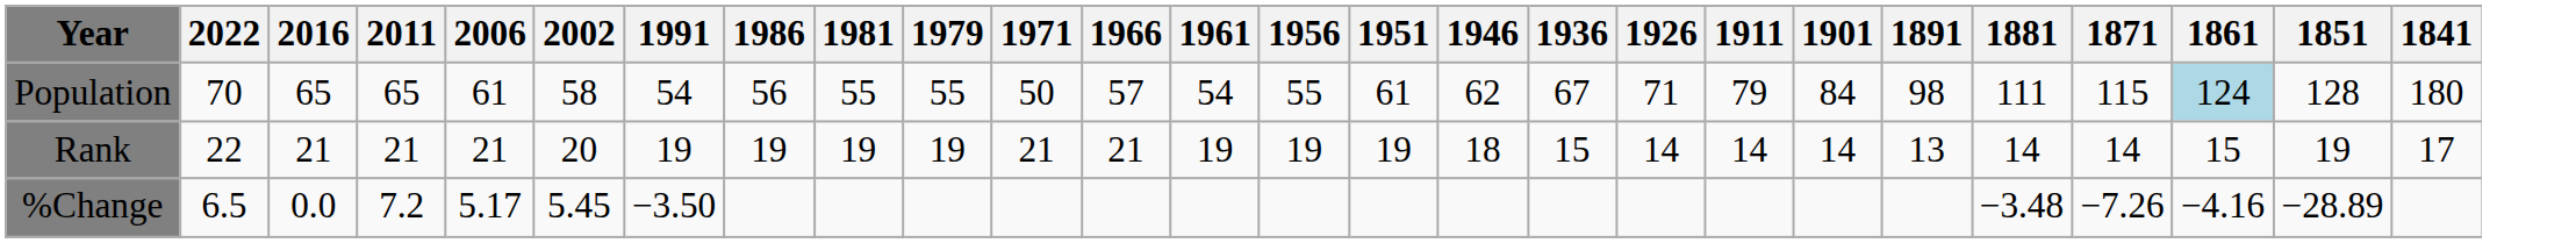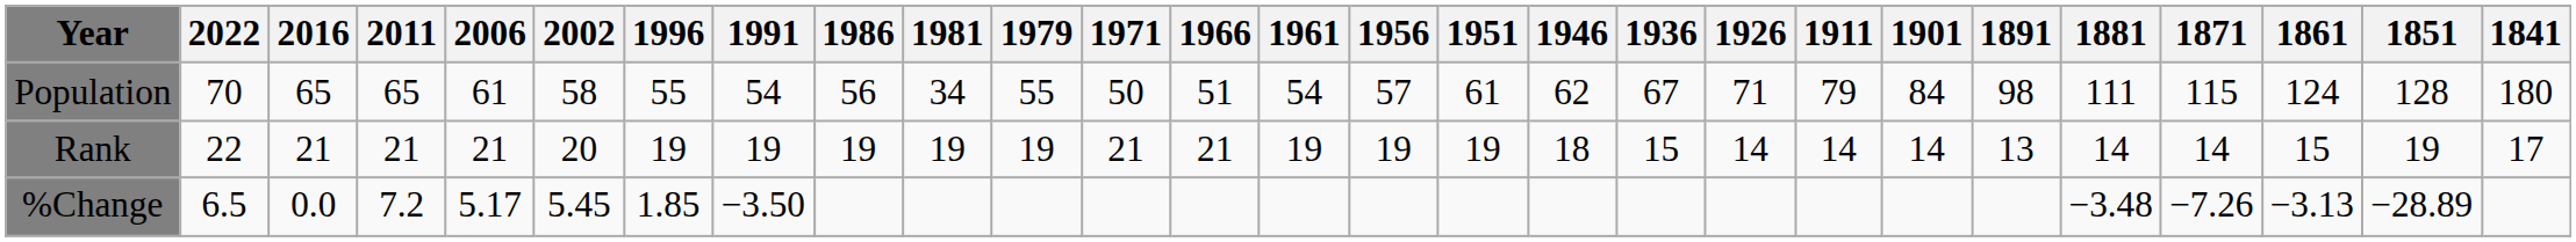+ column: 1996 | 55 | 19 | 1.85
Population | 1981: 55 -> 34
Population | 1966: 57 -> 51
Population | 1956: 55 -> 57
Population | 1861: lightblue background -> no background
%Change | 1861: −4.16 -> −3.13
